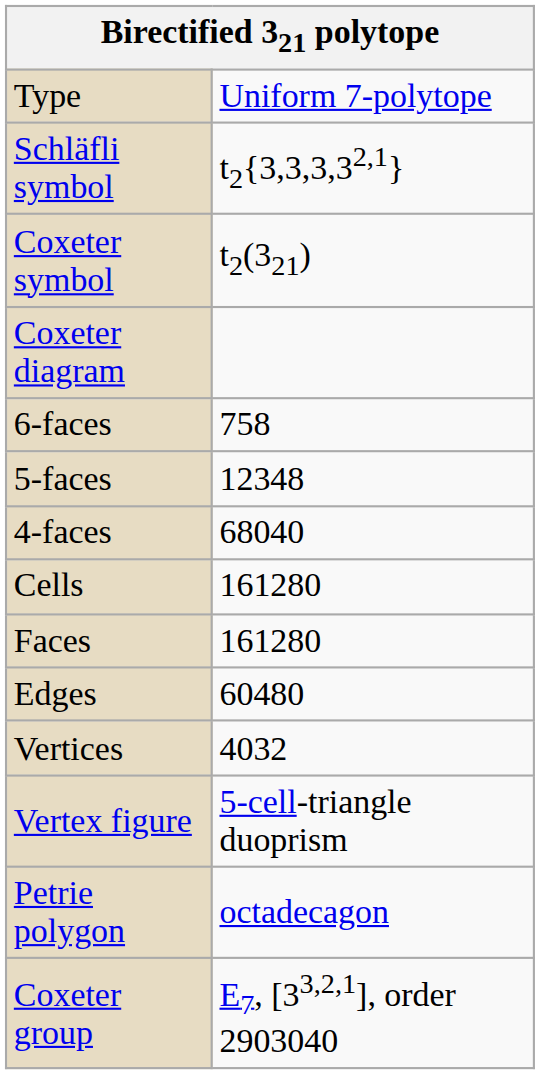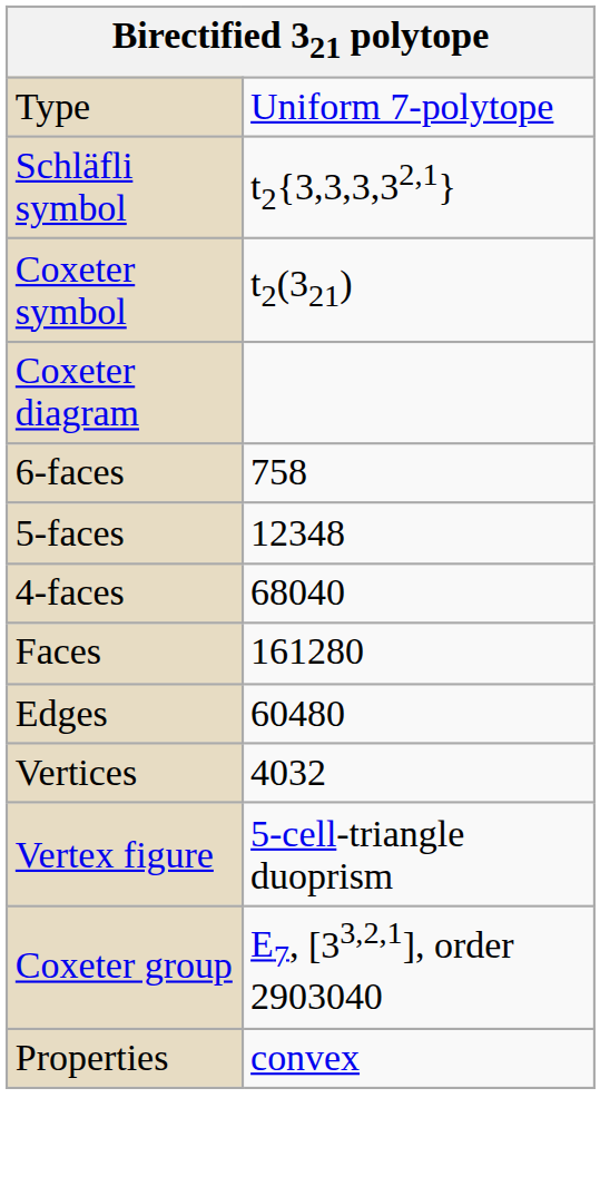- row: Cells | 161280
- row: Petrie polygon | octadecagon
+ row: Properties | convex
